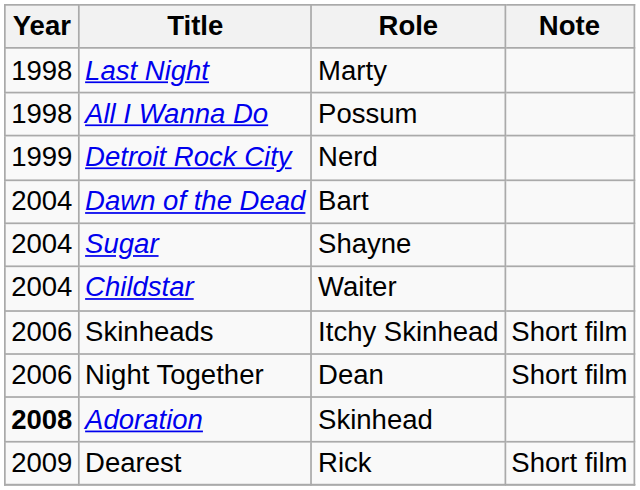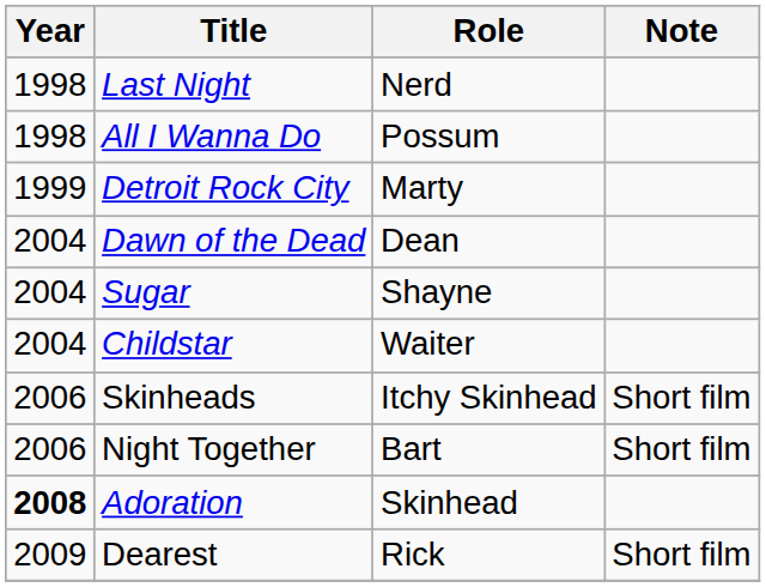Last Night | Role: Marty -> Nerd
Detroit Rock City | Role: Nerd -> Marty
Dawn of the Dead | Role: Bart -> Dean
Night Together | Role: Dean -> Bart
